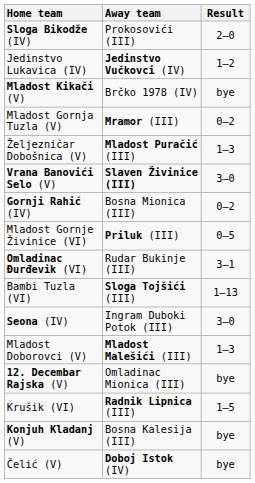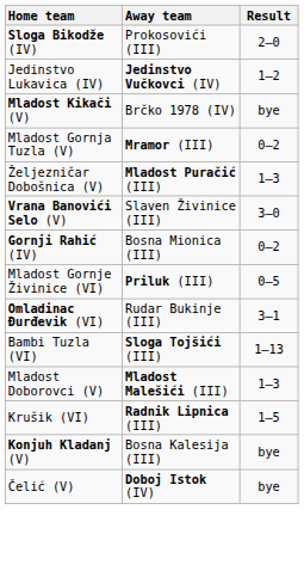Vrana Banovići Selo (V) | Away team: bold -> normal
- row: Seona (IV) | Ingram Duboki Potok (III) | 3–0
- row: 12. Decembar Rajska (V) | Omladinac Mionica (III) | bye
